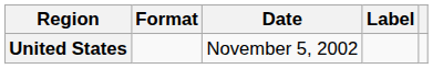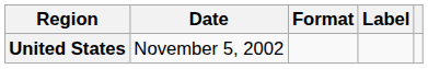columns swapped: Date <-> Format
